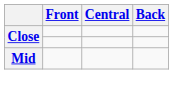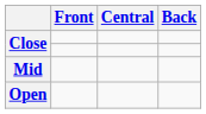+ row: Open
